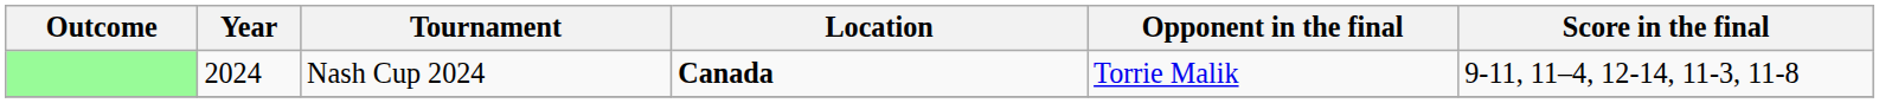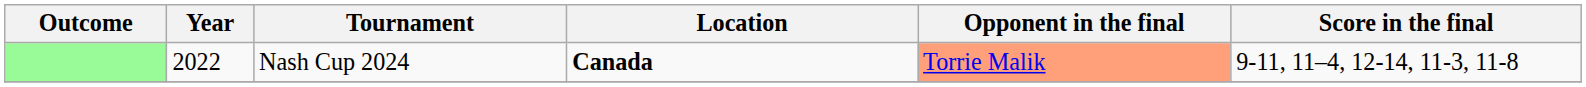Nash Cup 2024 | Year: 2024 -> 2022
Nash Cup 2024 | Opponent in the final: no background -> lightsalmon background
